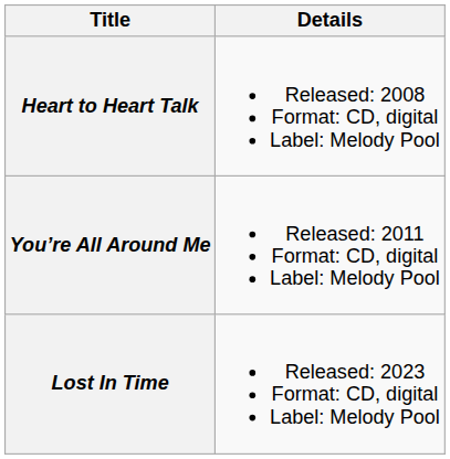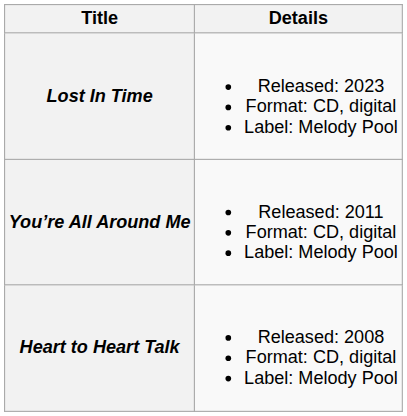rows swapped: Heart to Heart Talk <-> Lost In Time
